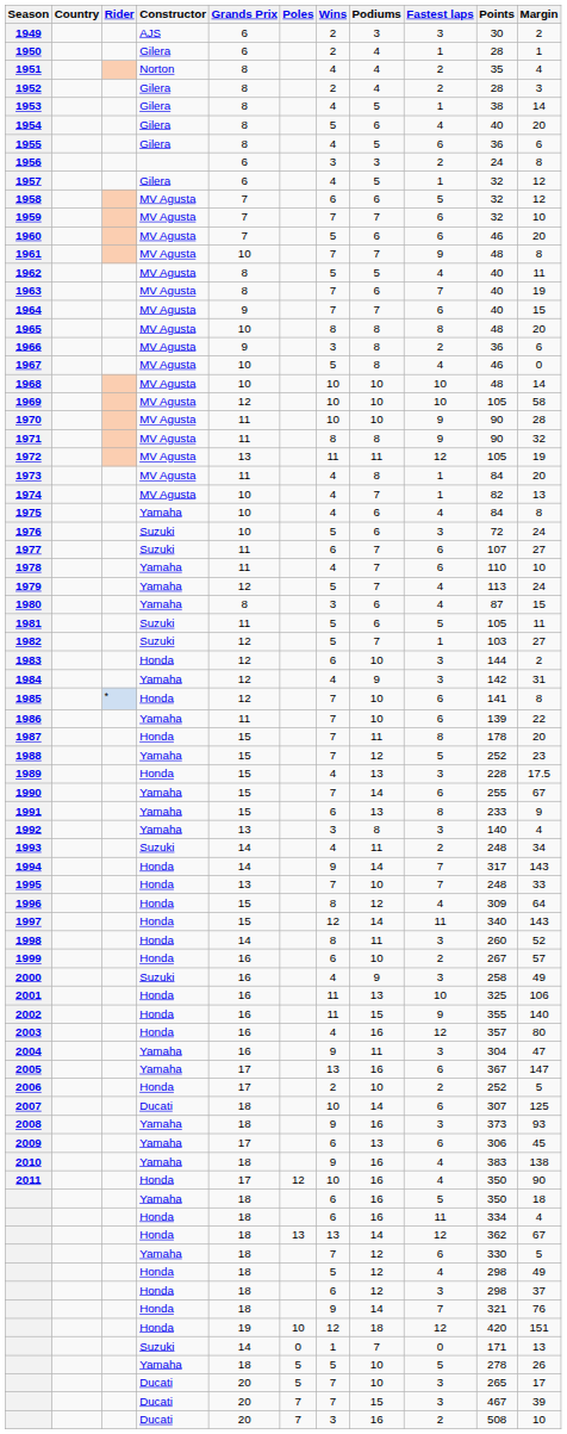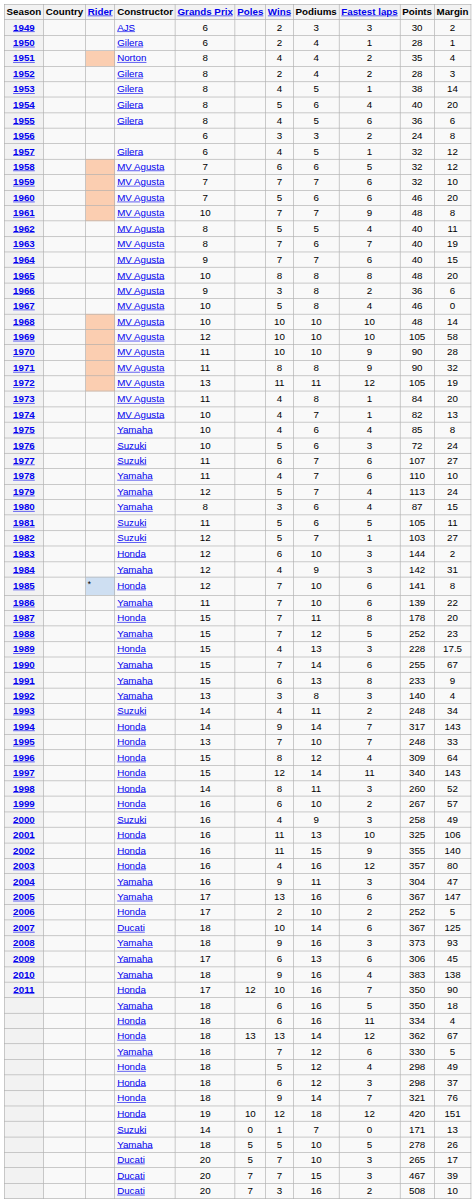1975 | Points: 84 -> 85
2007 | Points: 307 -> 367
2011 | Fastest laps: 4 -> 7
